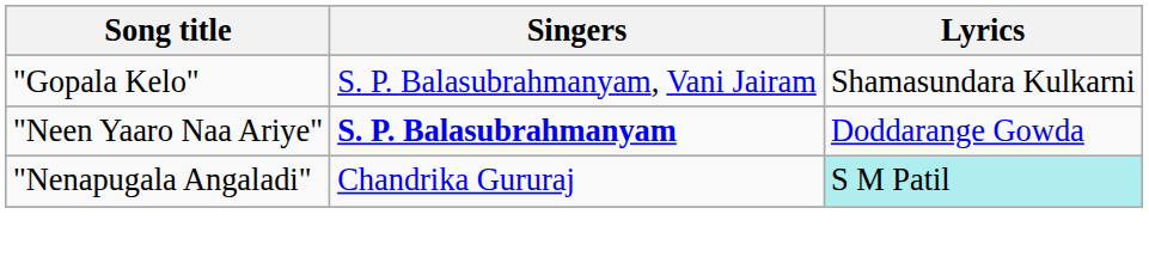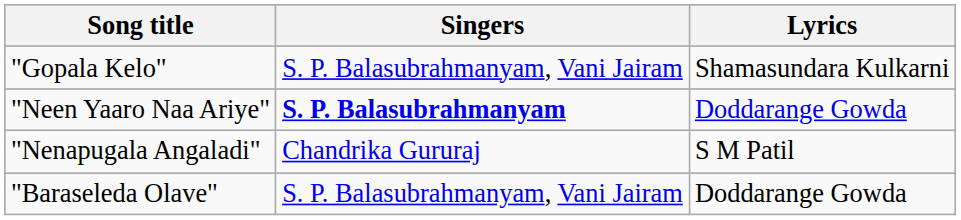"Nenapugala Angaladi" | Lyrics: paleturquoise background -> no background
+ row: "Baraseleda Olave" | S. P. Balasubrahmanyam, Vani Jairam | Doddarange Gowda
